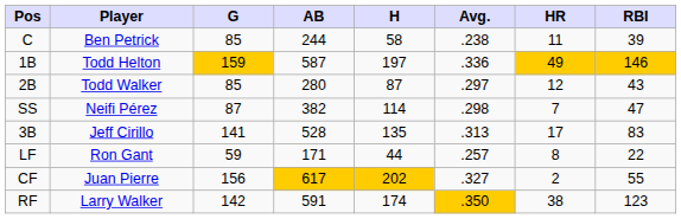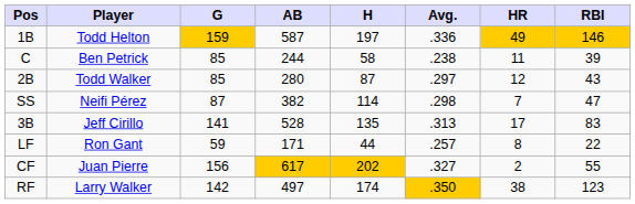rows swapped: C <-> 1B
RF | AB: 591 -> 497
